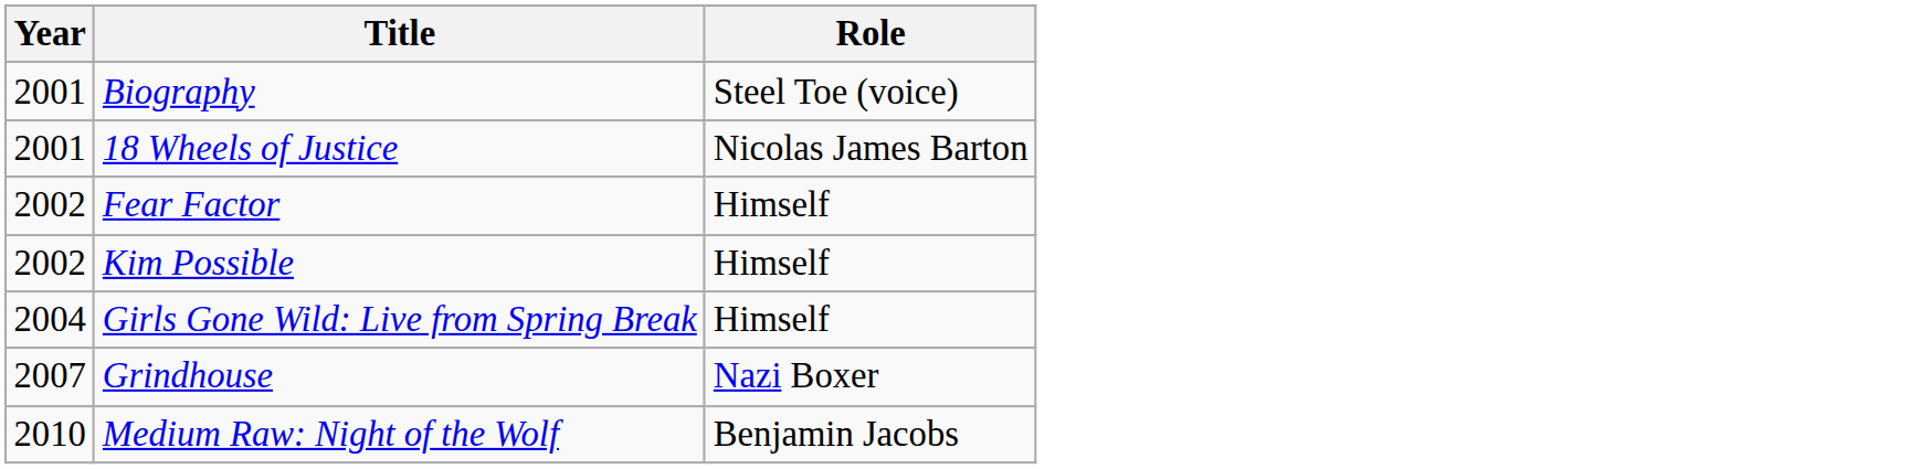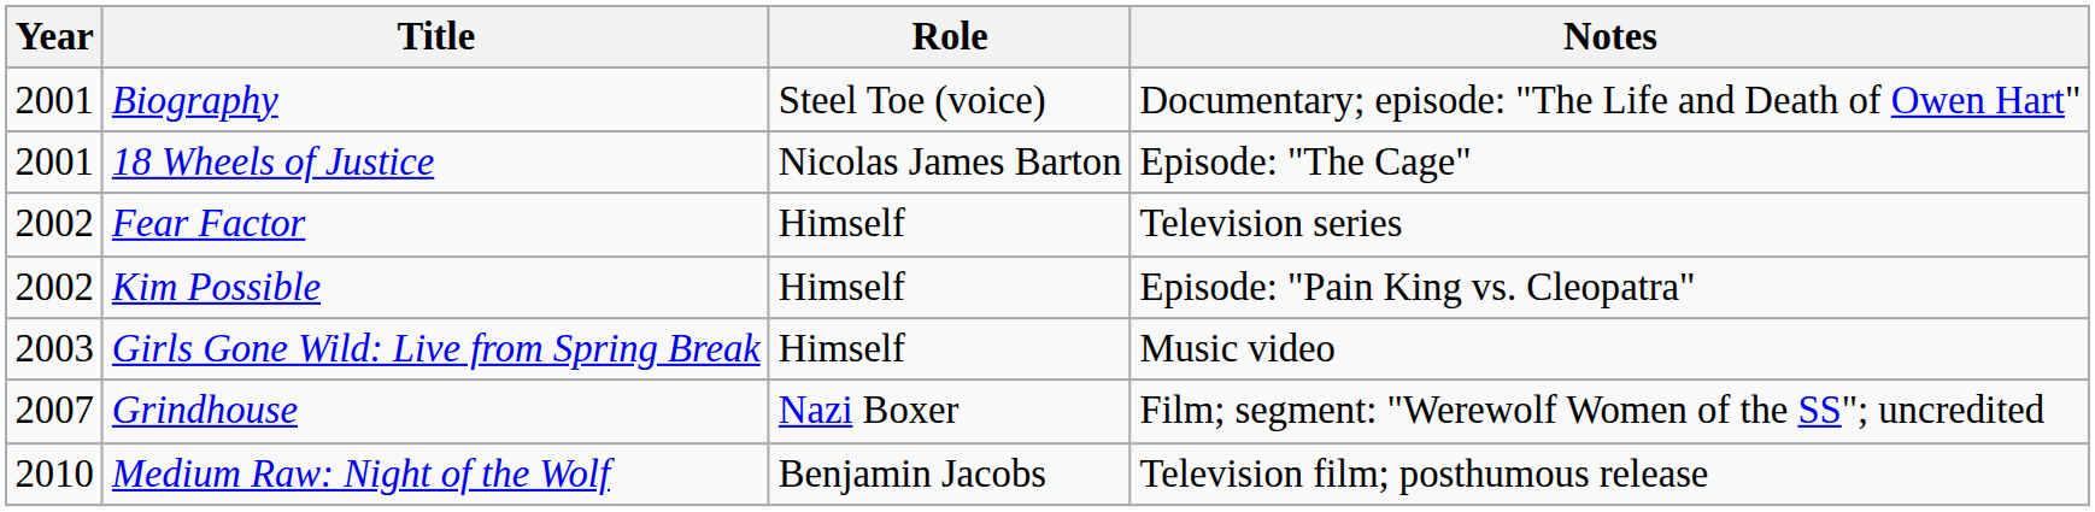+ column: Notes | Documentary; episode: "The Life and Death of Owen Hart" | Episode: "The Cage" | Television series | Episode: "Pain King vs. Cleopatra" | Music video | Film; segment: "Werewolf Women of the SS"; uncredited | Television film; posthumous release
Girls Gone Wild: Live from Spring Break | Year: 2004 -> 2003
